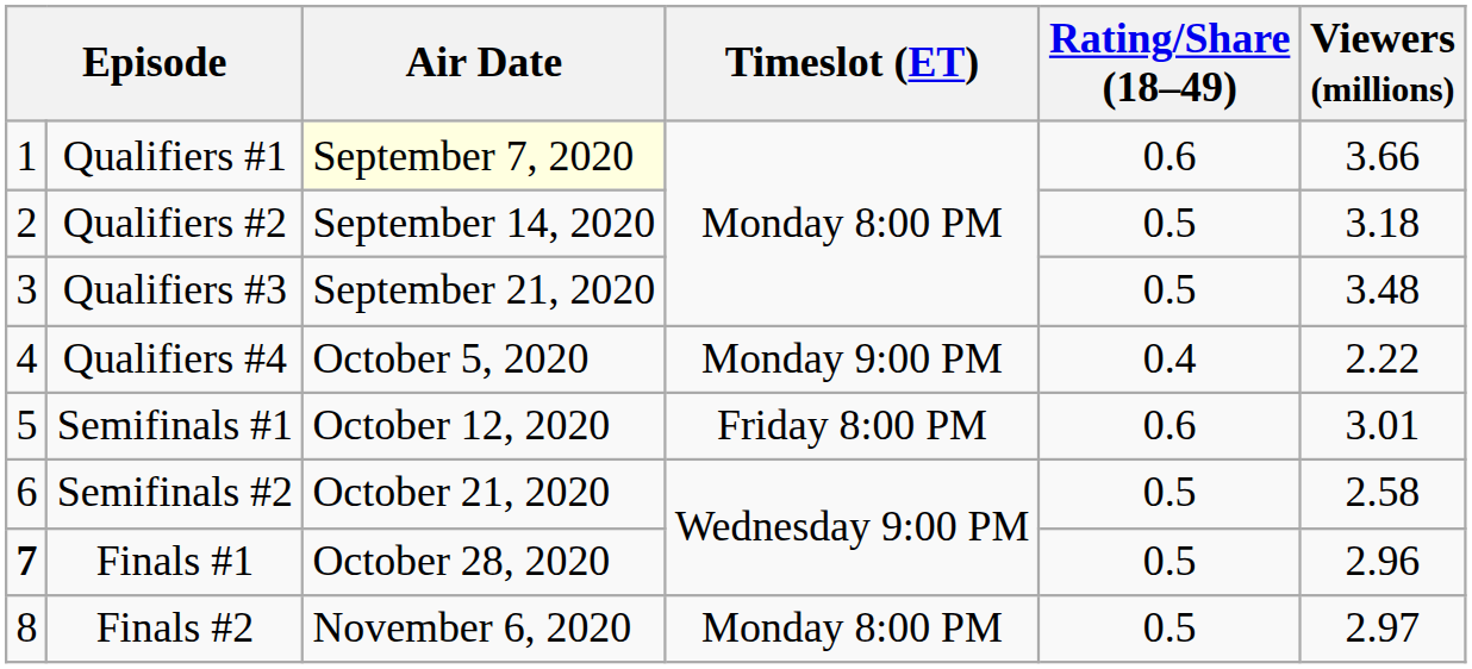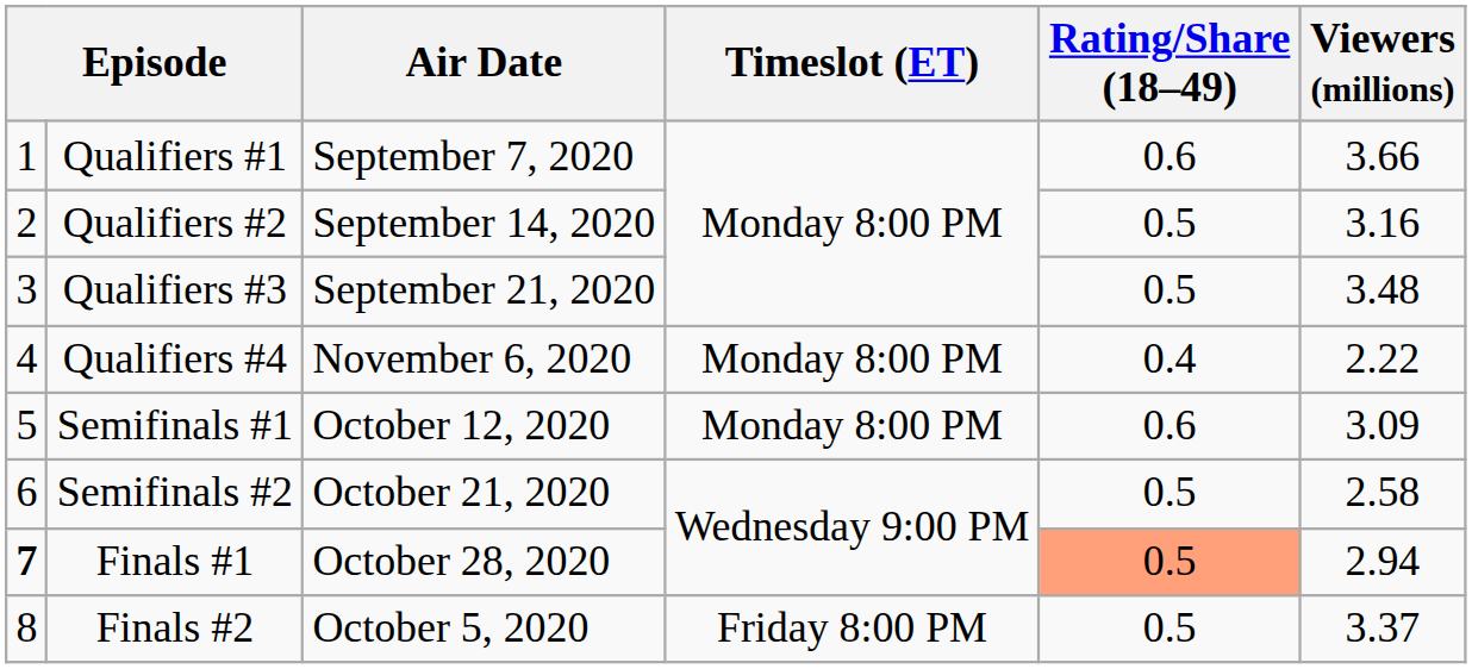Qualifiers #1 | Air Date: lightyellow background -> no background
Qualifiers #2 | Viewers (millions): 3.18 -> 3.16
Qualifiers #4 | Air Date: October 5, 2020 -> November 6, 2020
Qualifiers #4 | Timeslot (ET): Monday 9:00 PM -> Monday 8:00 PM
Semifinals #1 | Timeslot (ET): Friday 8:00 PM -> Monday 8:00 PM
Semifinals #1 | Viewers (millions): 3.01 -> 3.09
Finals #1 | Rating/Share (18–49): no background -> lightsalmon background
Finals #1 | Viewers (millions): 2.96 -> 2.94
Finals #2 | Air Date: November 6, 2020 -> October 5, 2020
Finals #2 | Timeslot (ET): Monday 8:00 PM -> Friday 8:00 PM
Finals #2 | Viewers (millions): 2.97 -> 3.37
